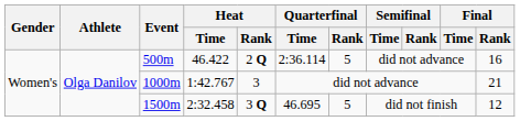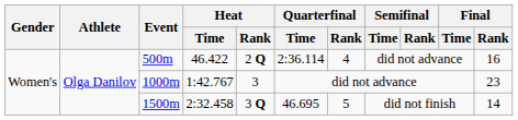500m | Quarterfinal / Rank: 5 -> 4
1000m | Final / Rank: 21 -> 23
1500m | Final / Rank: 12 -> 14
